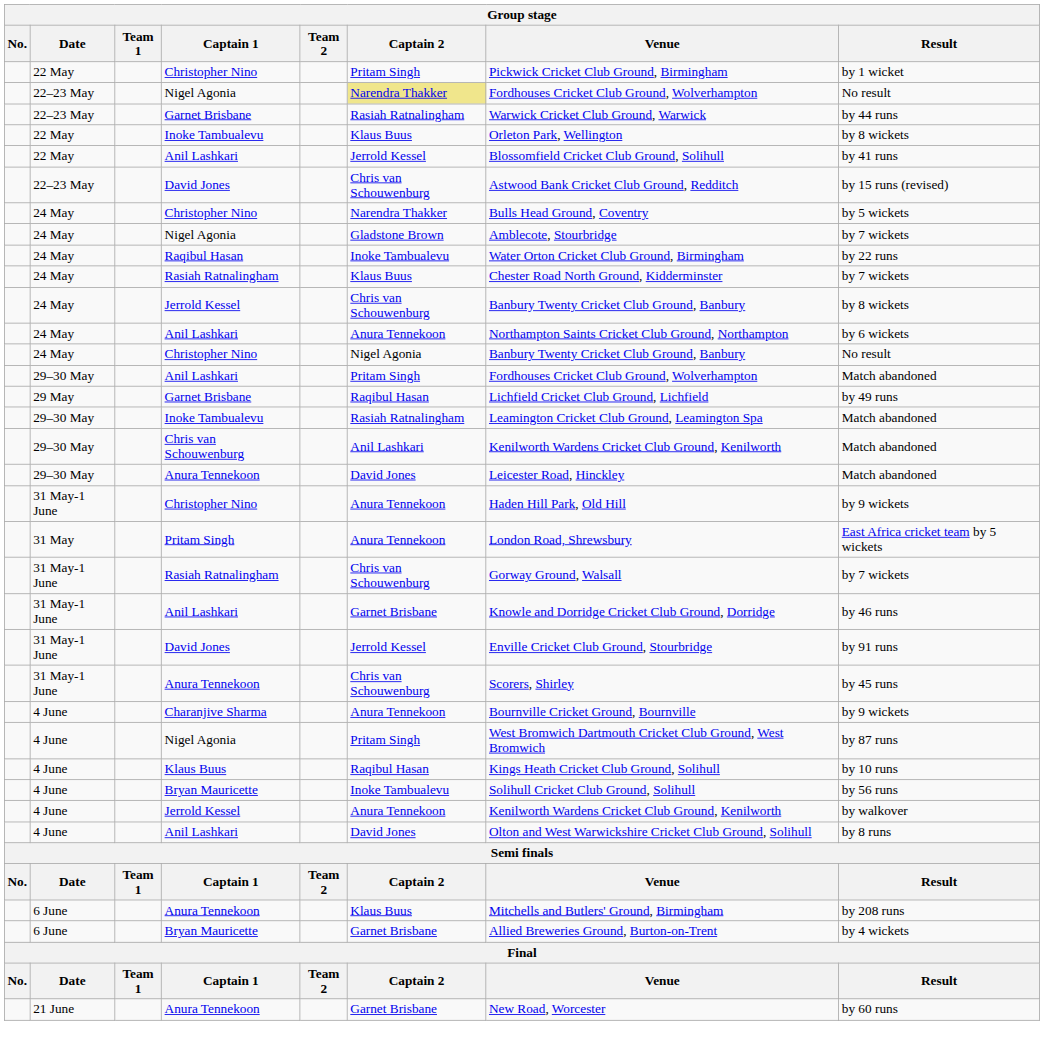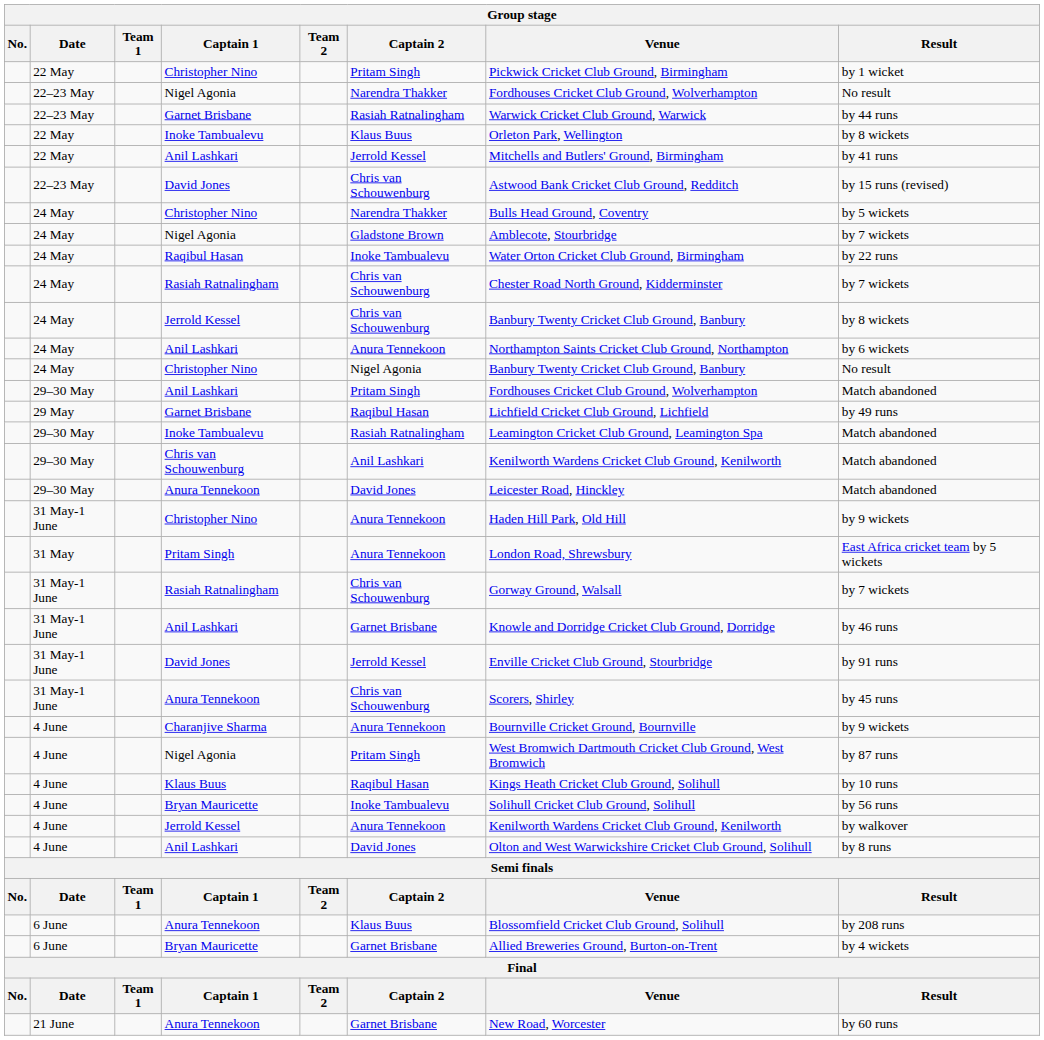22–23 May / Nigel Agonia | Captain 2: khaki background -> no background
22 May / Anil Lashkari | Venue: Blossomfield Cricket Club Ground, Solihull -> Mitchells and Butlers' Ground, Birmingham
24 May / Rasiah Ratnalingham | Captain 2: Klaus Buus -> Chris van Schouwenburg
6 June / Anura Tennekoon | Venue: Mitchells and Butlers' Ground, Birmingham -> Blossomfield Cricket Club Ground, Solihull
